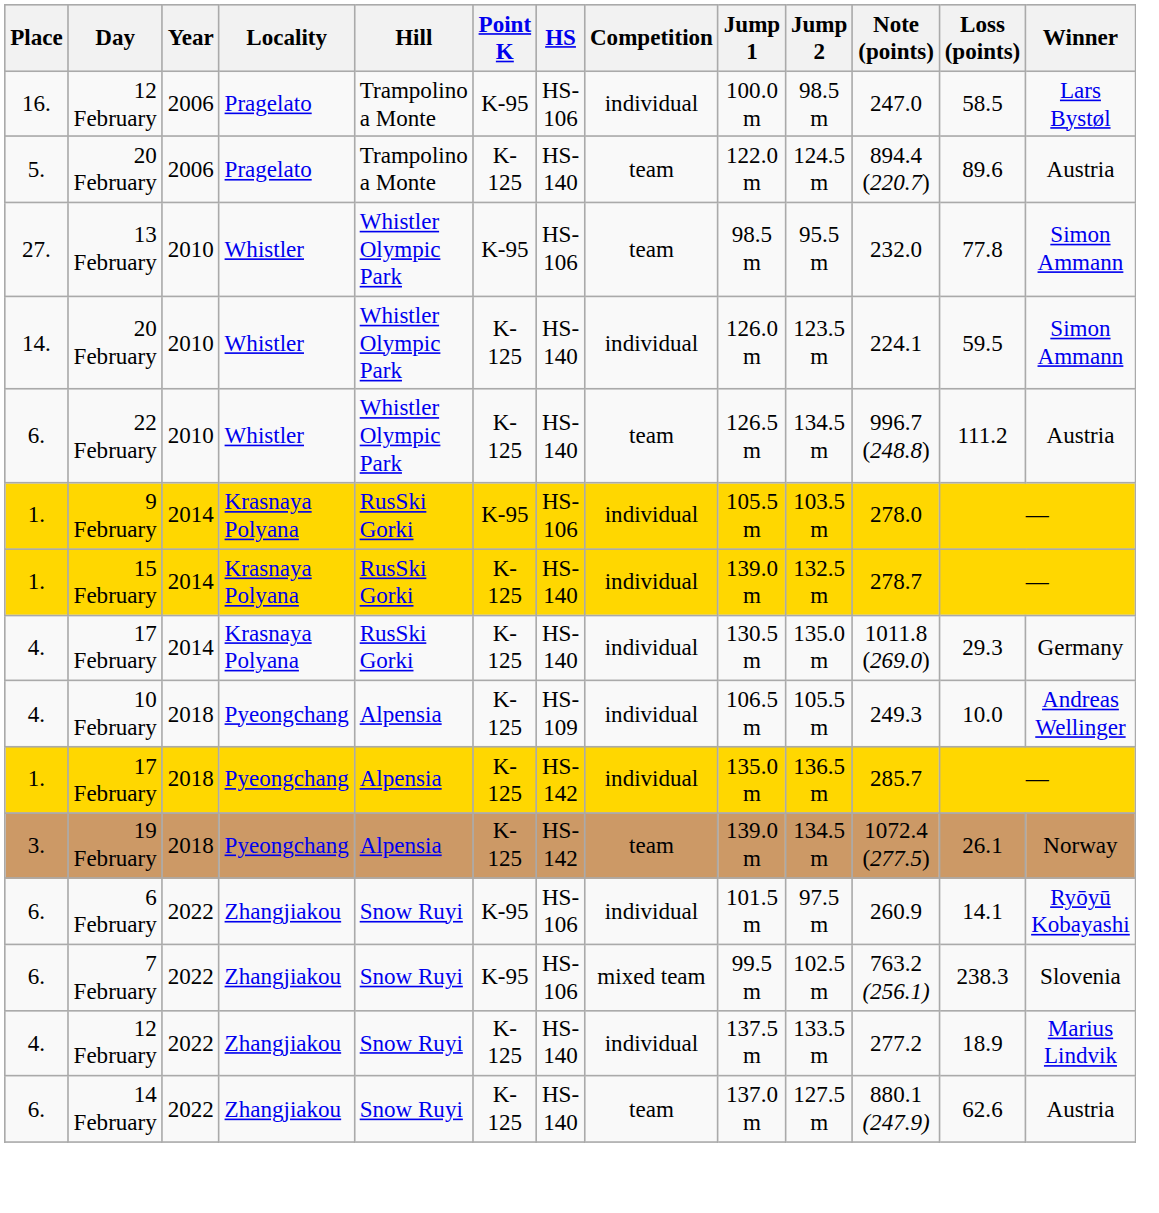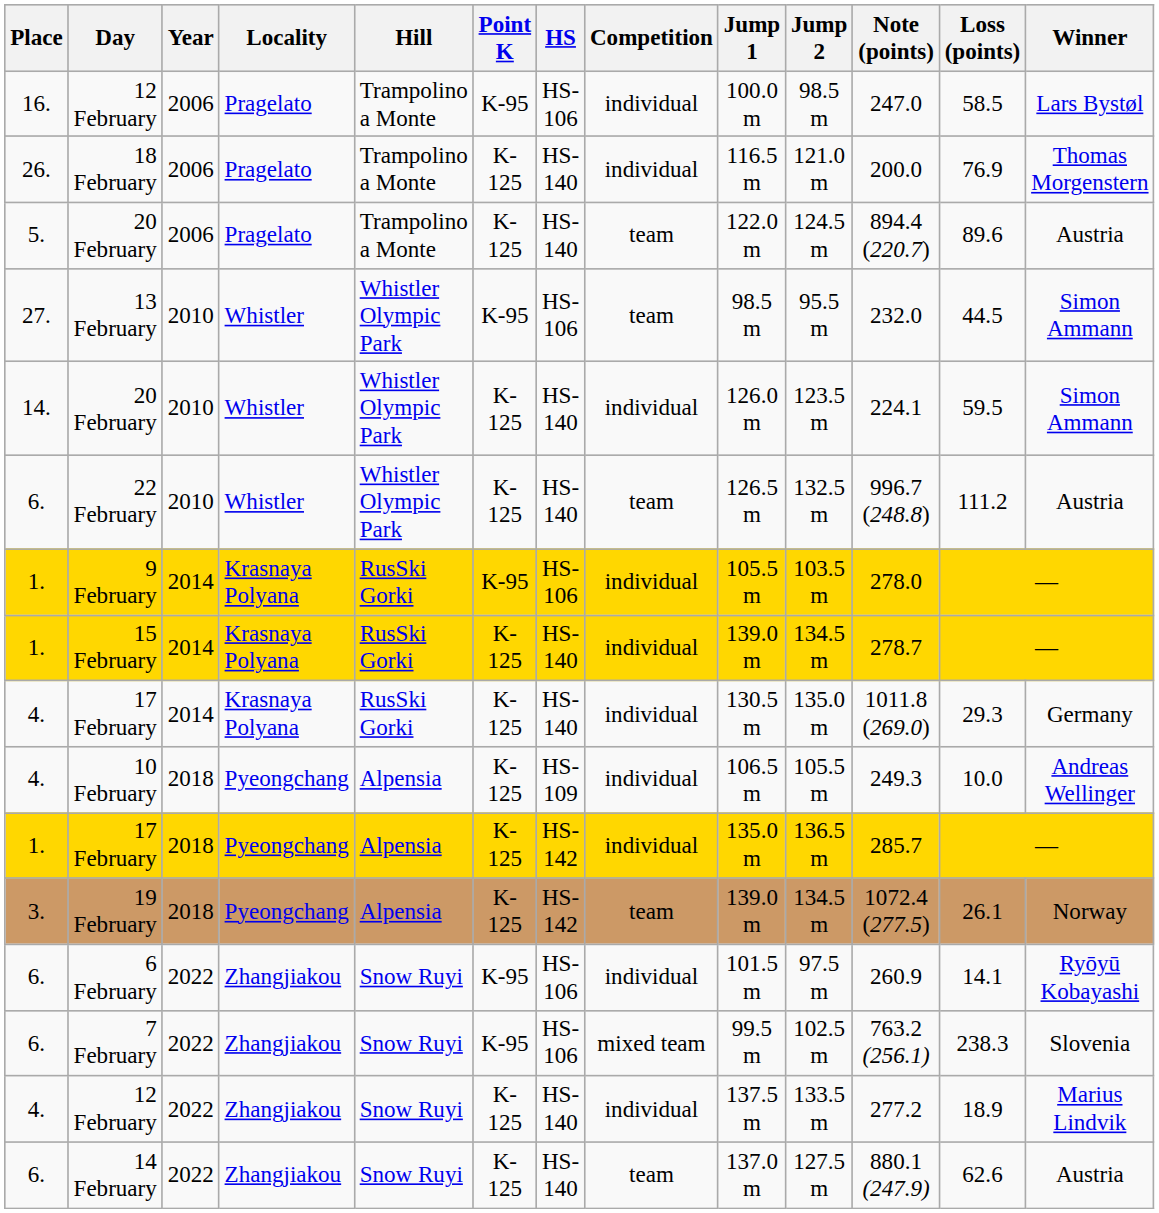+ row: 26. | 18 February | 2006 | Pragelato | Trampolino a Monte | K-125 | HS-140 | individual | 116.5 m | 121.0 m | 200.0 | 76.9 | Thomas Morgenstern
13 February | Loss (points): 77.8 -> 44.5
22 February | Jump 2: 134.5 m -> 132.5 m
15 February | Jump 2: 132.5 m -> 134.5 m
